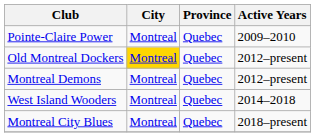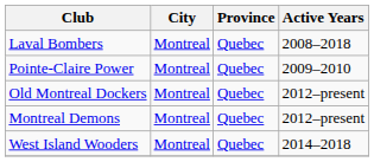+ row: Laval Bombers | Montreal | Quebec | 2008–2018
Old Montreal Dockers | City: gold background -> no background
- row: Montreal City Blues | Montreal | Quebec | 2018–present
